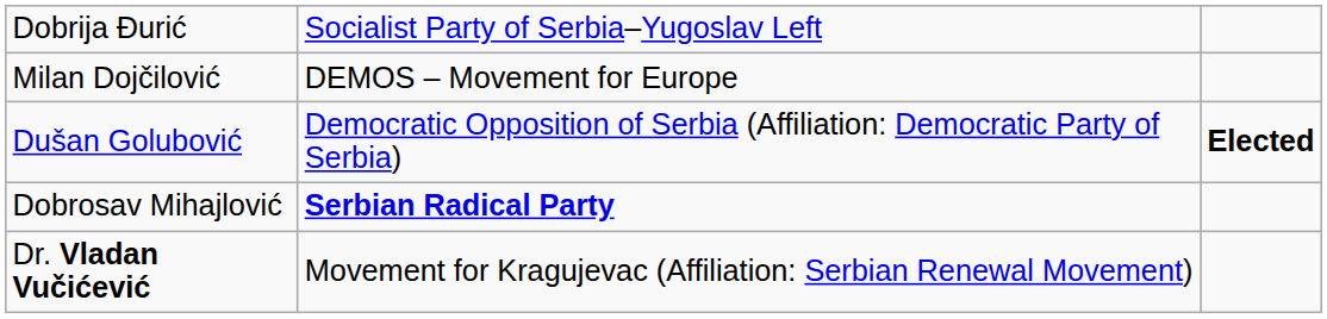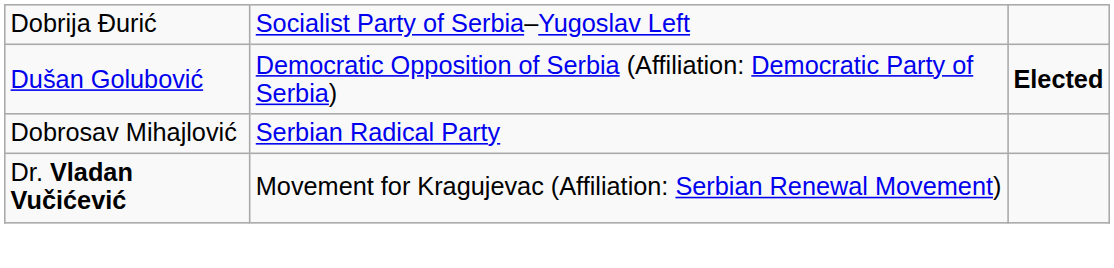- row: Milan Dojčilović | DEMOS – Movement for Europe
Dobrosav Mihajlović | column 2: bold -> normal
